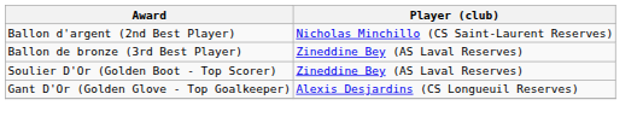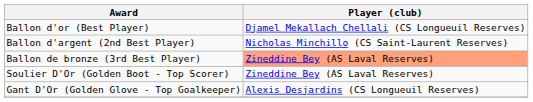+ row: Ballon d'or (Best Player) | Djamel Mekallach Chellali (CS Longueuil Reserves)
Ballon de bronze (3rd Best Player) | Player (club): no background -> lightsalmon background
